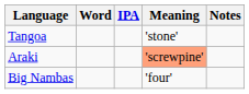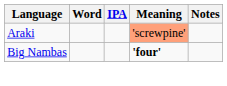- row: Tangoa | 'stone'
Big Nambas | Meaning: normal -> bold
